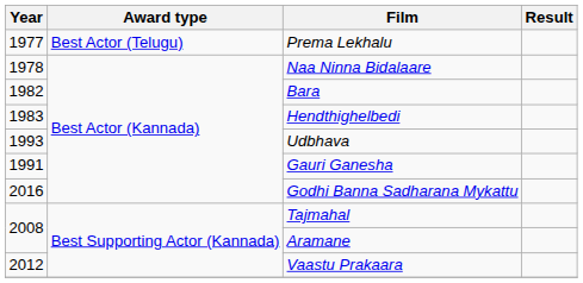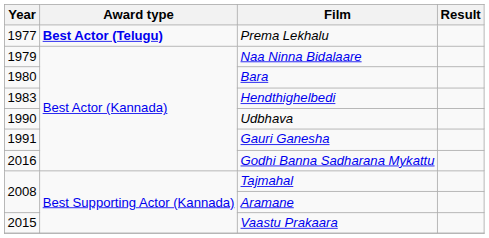Prema Lekhalu | Award type: normal -> bold
Naa Ninna Bidalaare | Year: 1978 -> 1979
Bara | Year: 1982 -> 1980
Udbhava | Year: 1993 -> 1990
Vaastu Prakaara | Year: 2012 -> 2015
